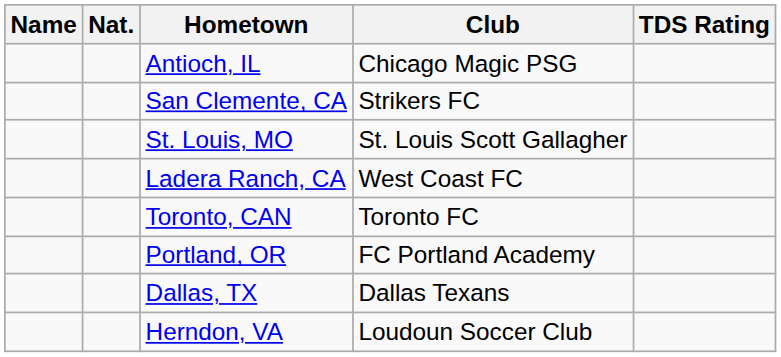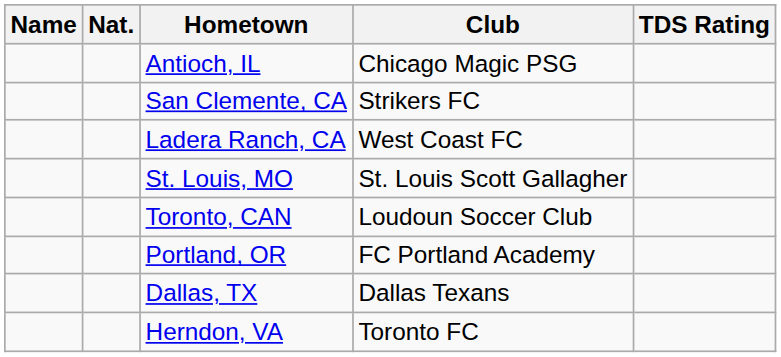rows swapped: Ladera Ranch, CA <-> St. Louis, MO
Toronto, CAN | Club: Toronto FC -> Loudoun Soccer Club
Herndon, VA | Club: Loudoun Soccer Club -> Toronto FC
